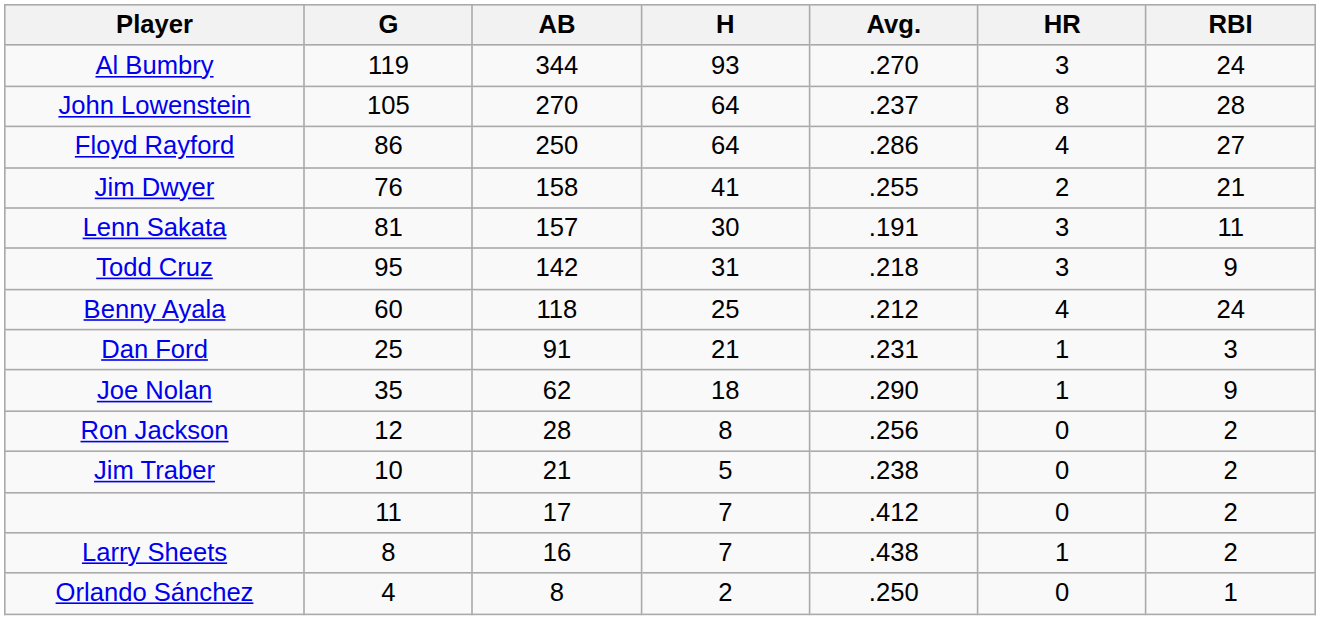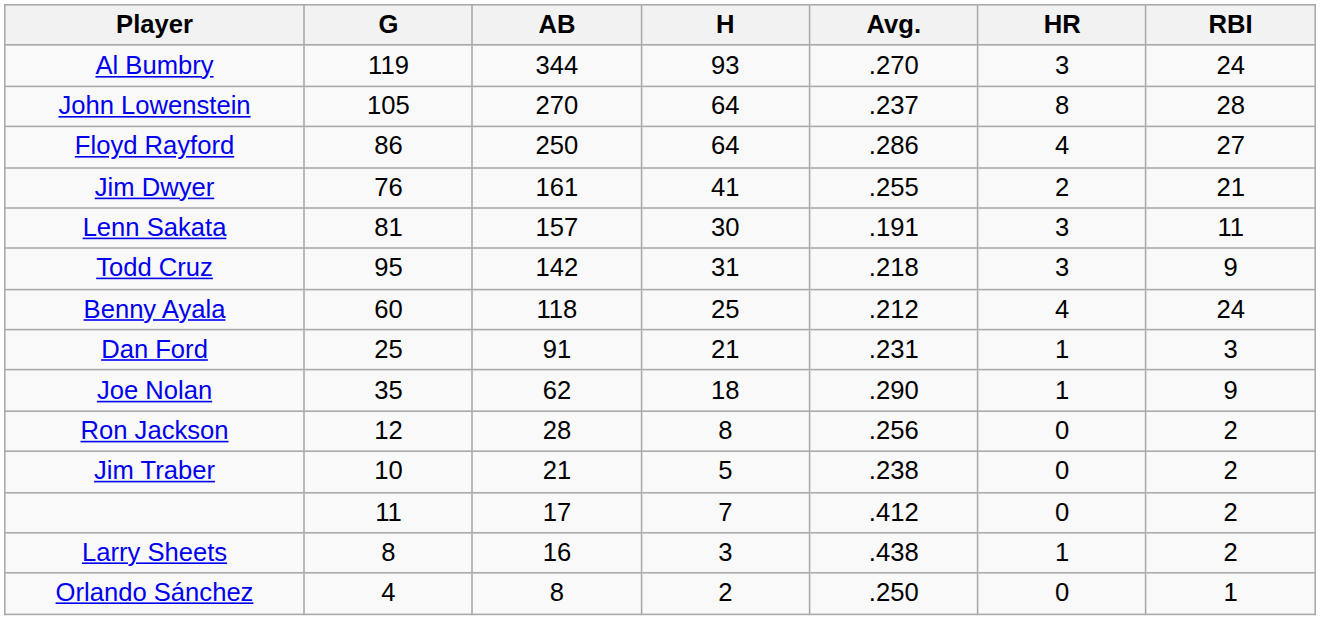Jim Dwyer | AB: 158 -> 161
Larry Sheets | H: 7 -> 3
